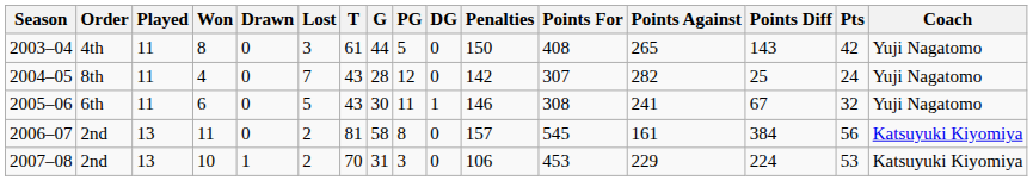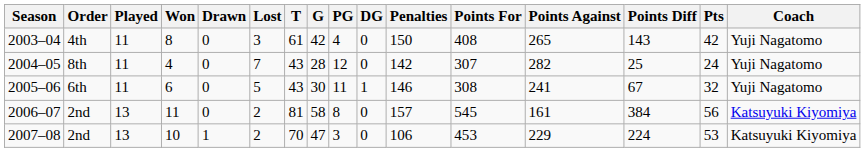2003–04 | G: 44 -> 42
2003–04 | PG: 5 -> 4
2007–08 | G: 31 -> 47
